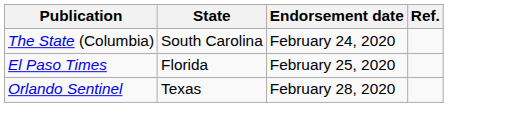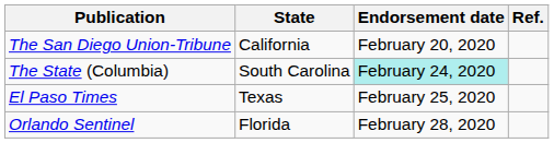+ row: The San Diego Union-Tribune | California | February 20, 2020
The State (Columbia) | Endorsement date: no background -> paleturquoise background
El Paso Times | State: Florida -> Texas
Orlando Sentinel | State: Texas -> Florida
